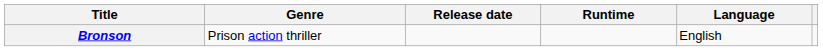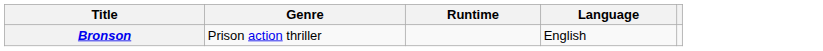- column: Release date
